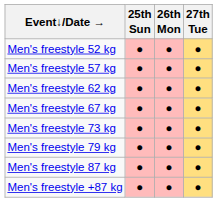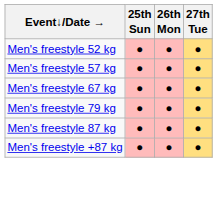- row: Men's freestyle 62 kg | ● | ● | ●
- row: Men's freestyle 73 kg | ● | ● | ●
